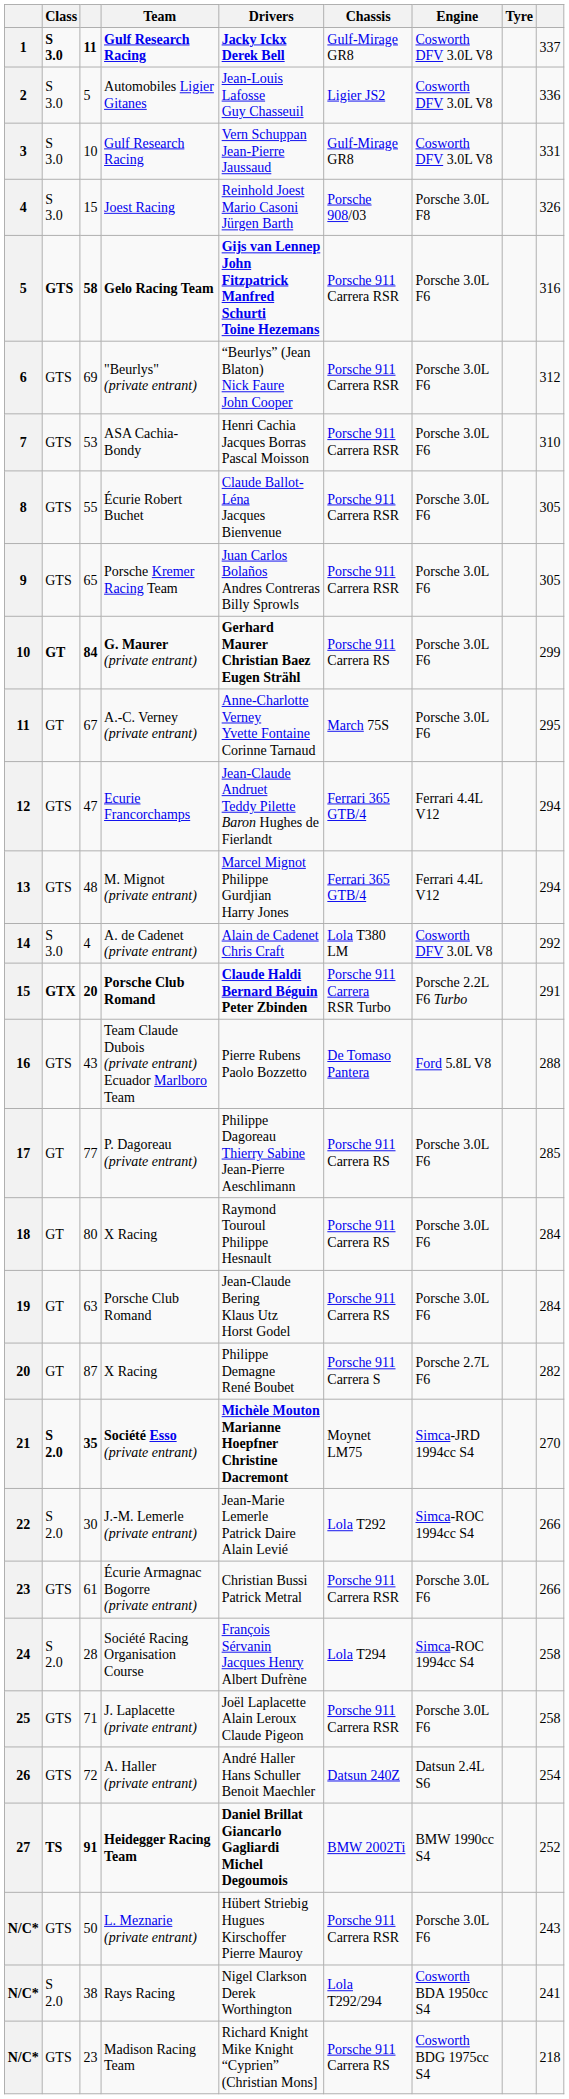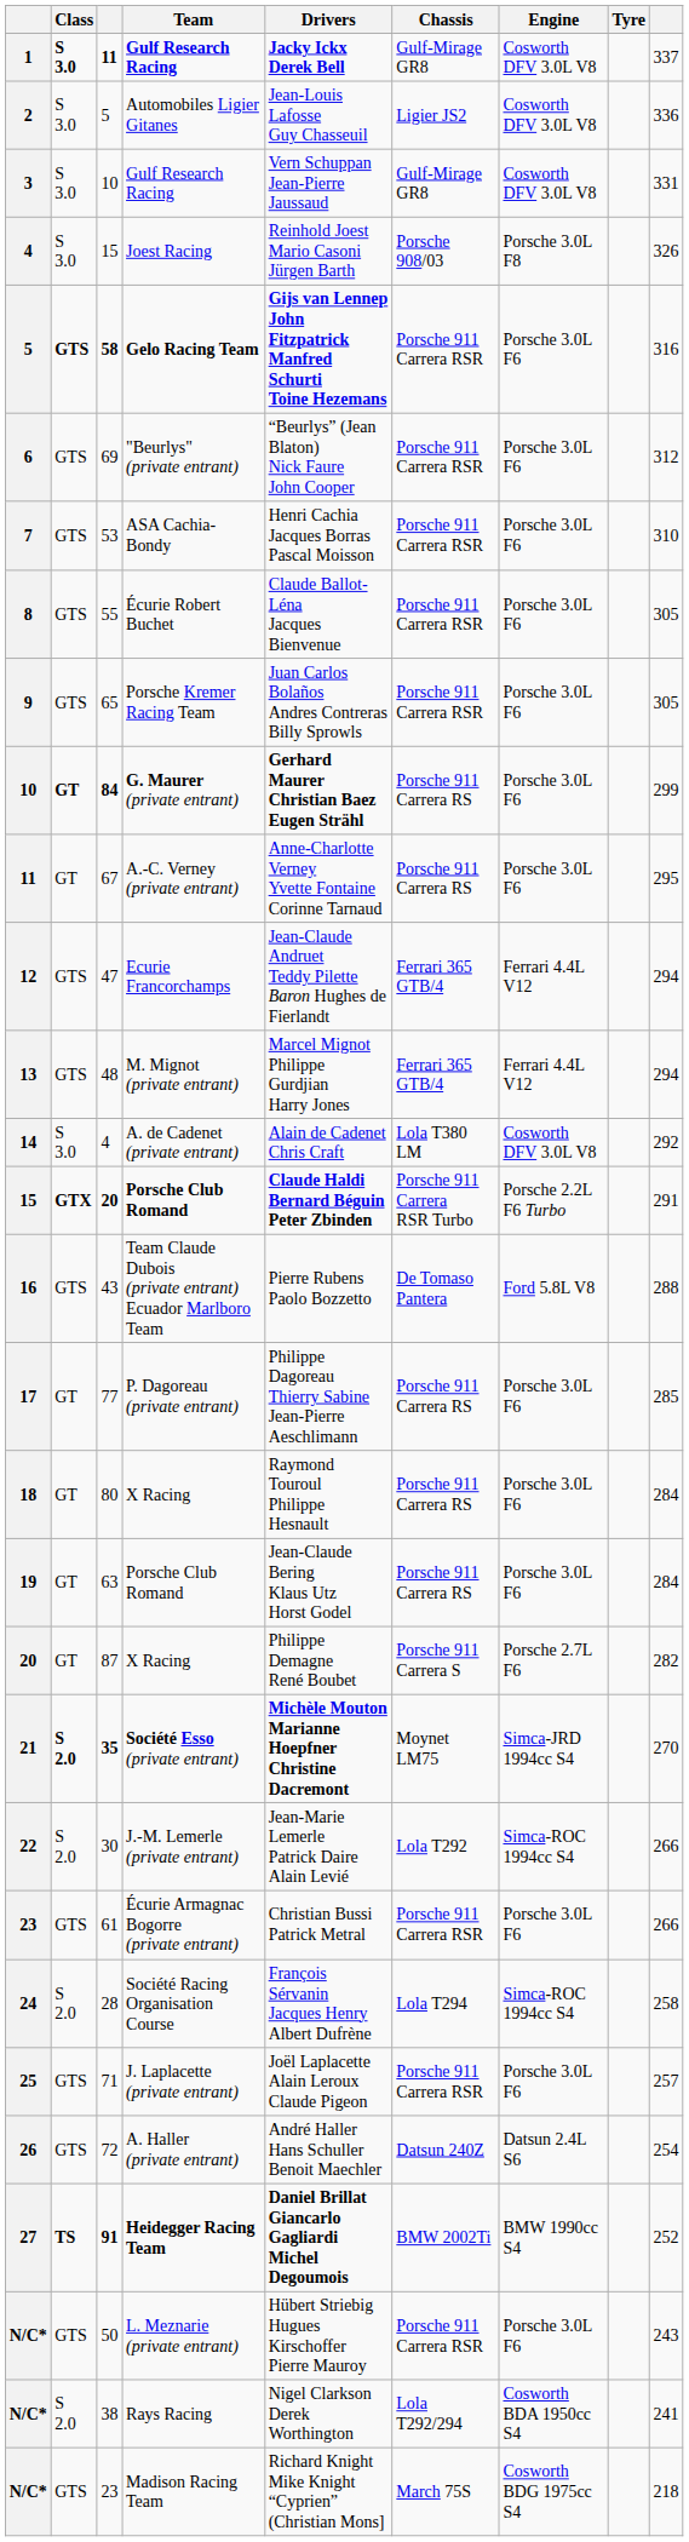A.-C. Verney (private entrant) | Chassis: March 75S -> Porsche 911 Carrera RS
J. Laplacette (private entrant) | column 9: 258 -> 257
Madison Racing Team | Chassis: Porsche 911 Carrera RS -> March 75S
